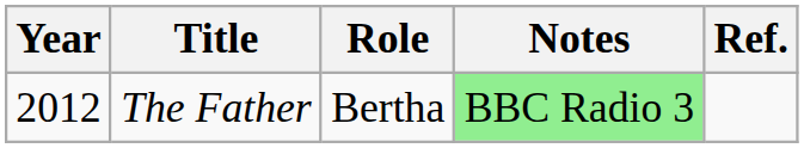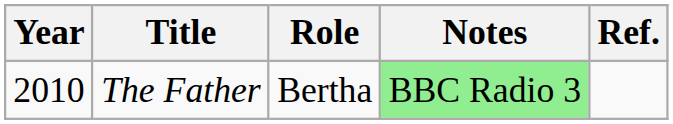The Father | Year: 2012 -> 2010
